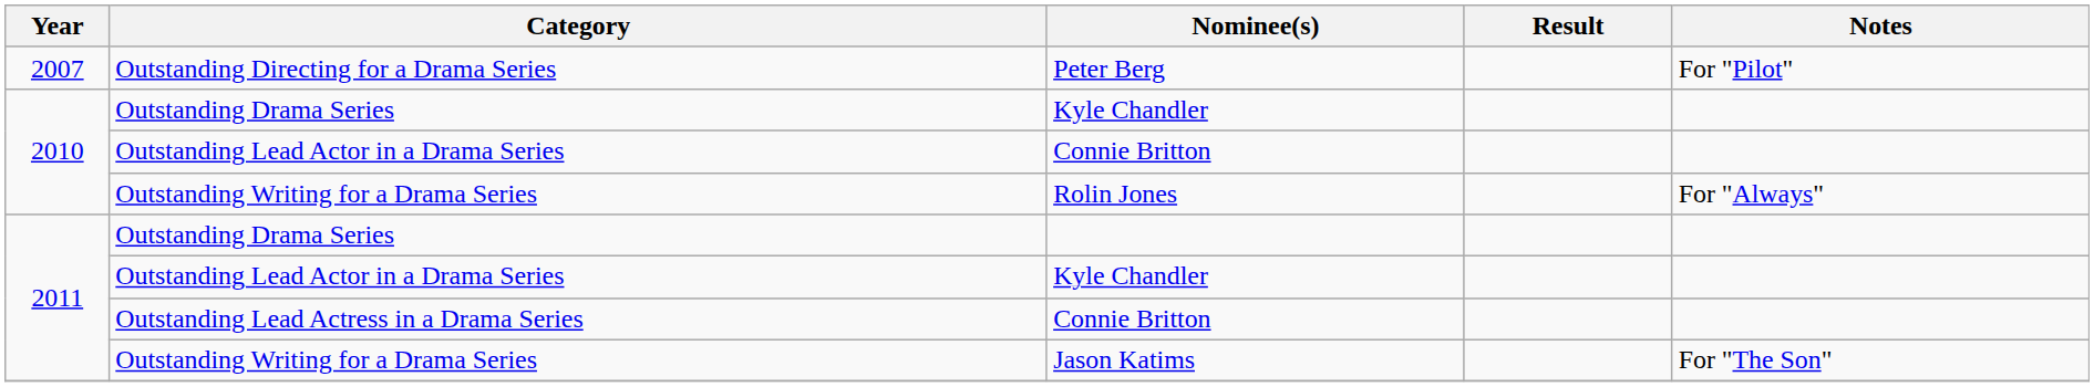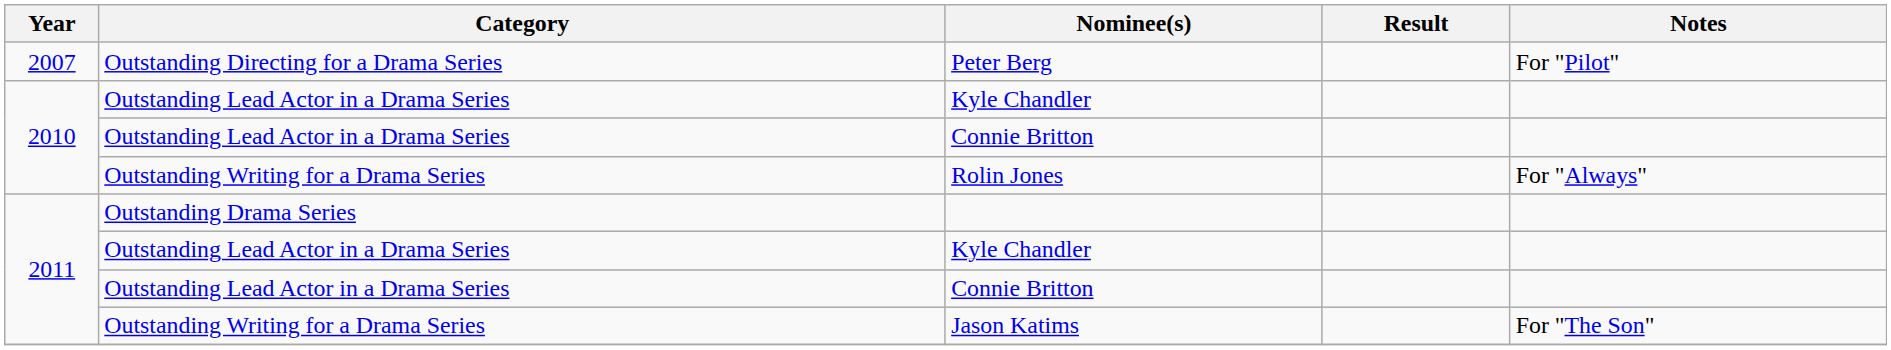2010 / Kyle Chandler | Category: Outstanding Drama Series -> Outstanding Lead Actor in a Drama Series
2011 / Connie Britton | Category: Outstanding Lead Actress in a Drama Series -> Outstanding Lead Actor in a Drama Series
